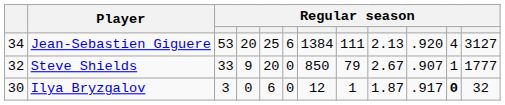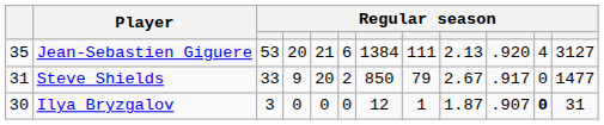Jean-Sebastien Giguere | column 1: 34 -> 35
Jean-Sebastien Giguere | column 5: 25 -> 21
Steve Shields | column 1: 32 -> 31
Steve Shields | column 6: 0 -> 2
Steve Shields | column 10: .907 -> .917
Steve Shields | column 11: 1 -> 0
Steve Shields | column 12: 1777 -> 1477
Ilya Bryzgalov | column 5: 6 -> 0
Ilya Bryzgalov | column 10: .917 -> .907
Ilya Bryzgalov | column 12: 32 -> 31
